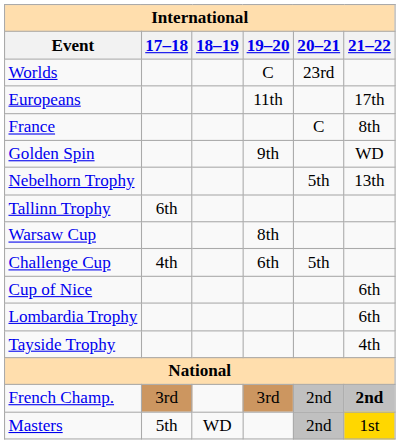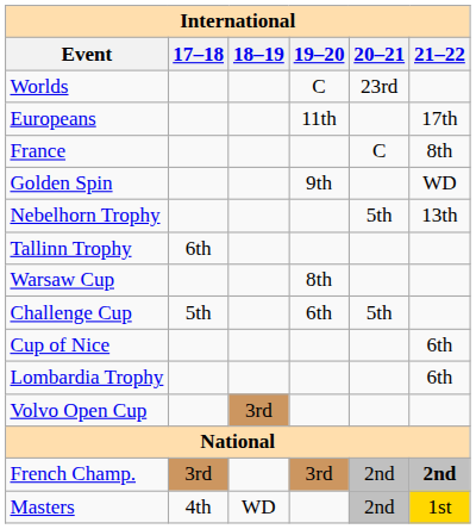Challenge Cup | 17–18: 4th -> 5th
- row: Tayside Trophy | 4th
+ row: Volvo Open Cup | 3rd
Masters | 17–18: 5th -> 4th
